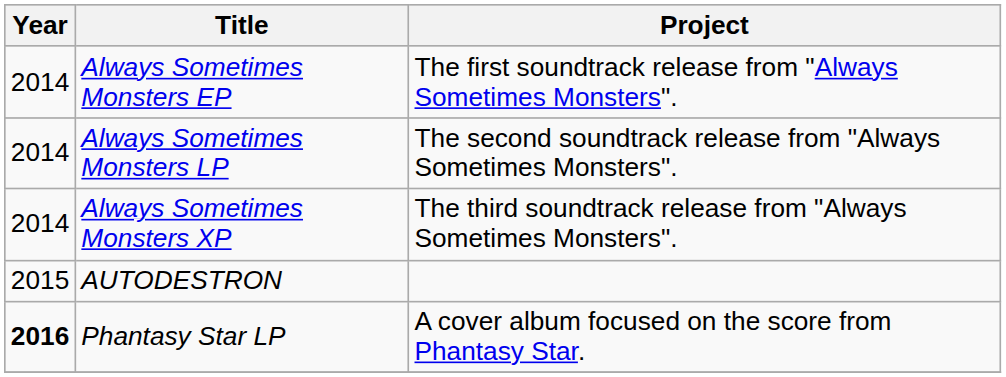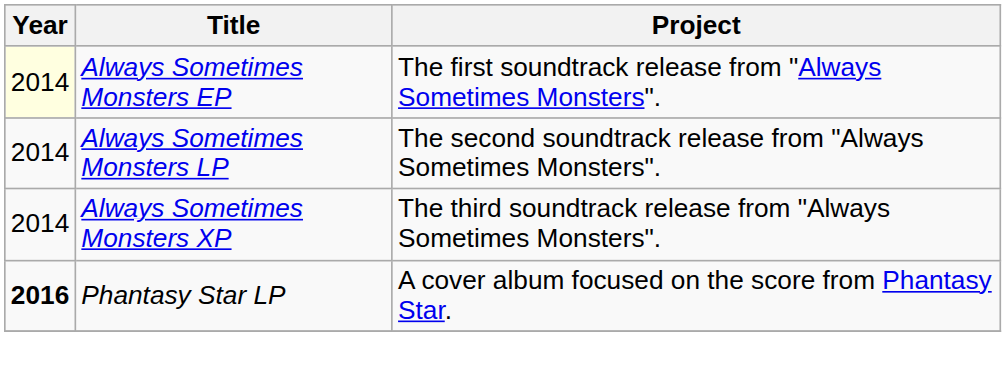Always Sometimes Monsters EP | Year: no background -> lightyellow background
- row: 2015 | AUTODESTRON
